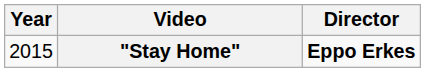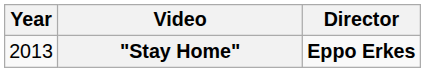"Stay Home" | Year: 2015 -> 2013
